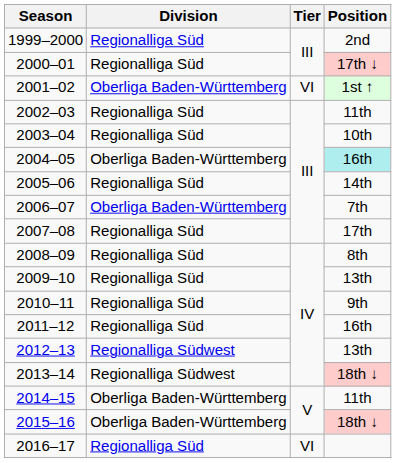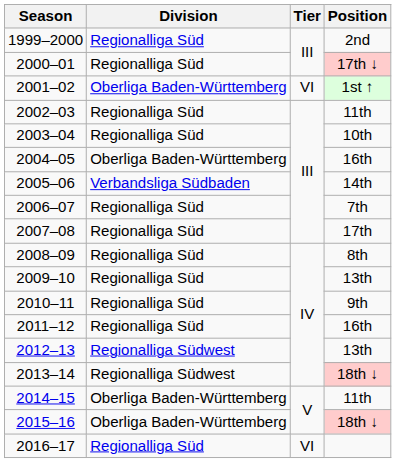2004–05 | Position: paleturquoise background -> no background
2005–06 | Division: Regionalliga Süd -> Verbandsliga Südbaden
2006–07 | Division: Oberliga Baden-Württemberg -> Regionalliga Süd
